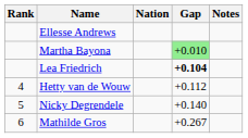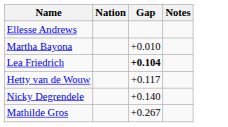- column: Rank | 4 | 5 | 6
Martha Bayona | Gap: lightgreen background -> no background
Hetty van de Wouw | Gap: +0.112 -> +0.117
